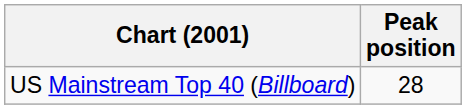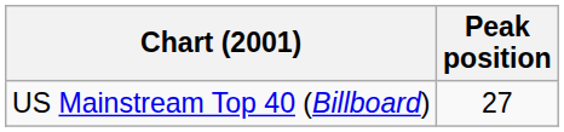US Mainstream Top 40 (Billboard) | Peak position: 28 -> 27
